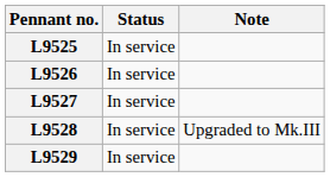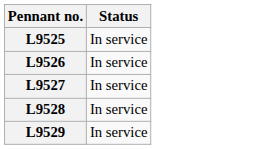- column: Note | Upgraded to Mk.III
